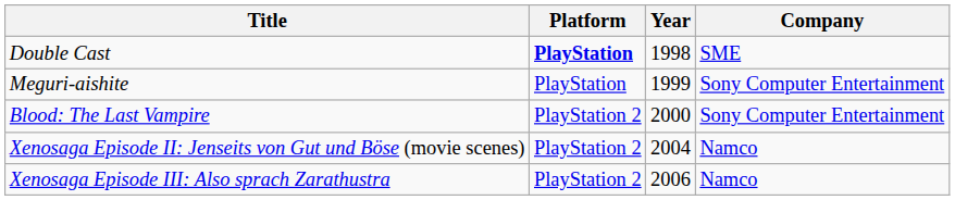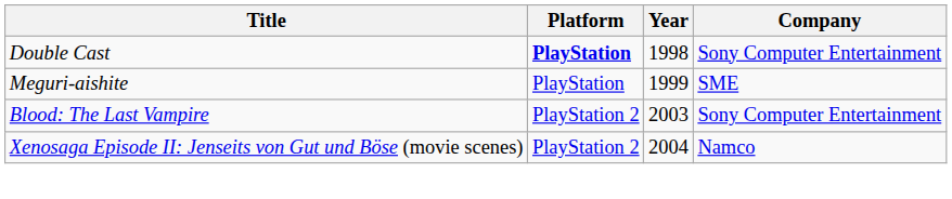Double Cast | Company: SME -> Sony Computer Entertainment
Meguri-aishite | Company: Sony Computer Entertainment -> SME
Blood: The Last Vampire | Year: 2000 -> 2003
- row: Xenosaga Episode III: Also sprach Zarathustra | PlayStation 2 | 2006 | Namco
